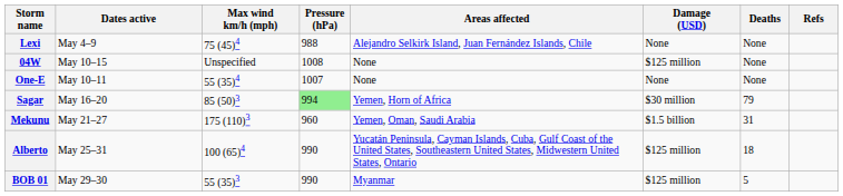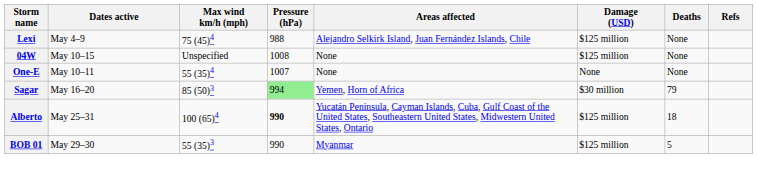Lexi | Damage (USD): None -> $125 million
- row: Mekunu | May 21–27 | 175 (110)3 | 960 | Yemen, Oman, Saudi Arabia | $1.5 billion | 31
Alberto | Pressure (hPa): normal -> bold
